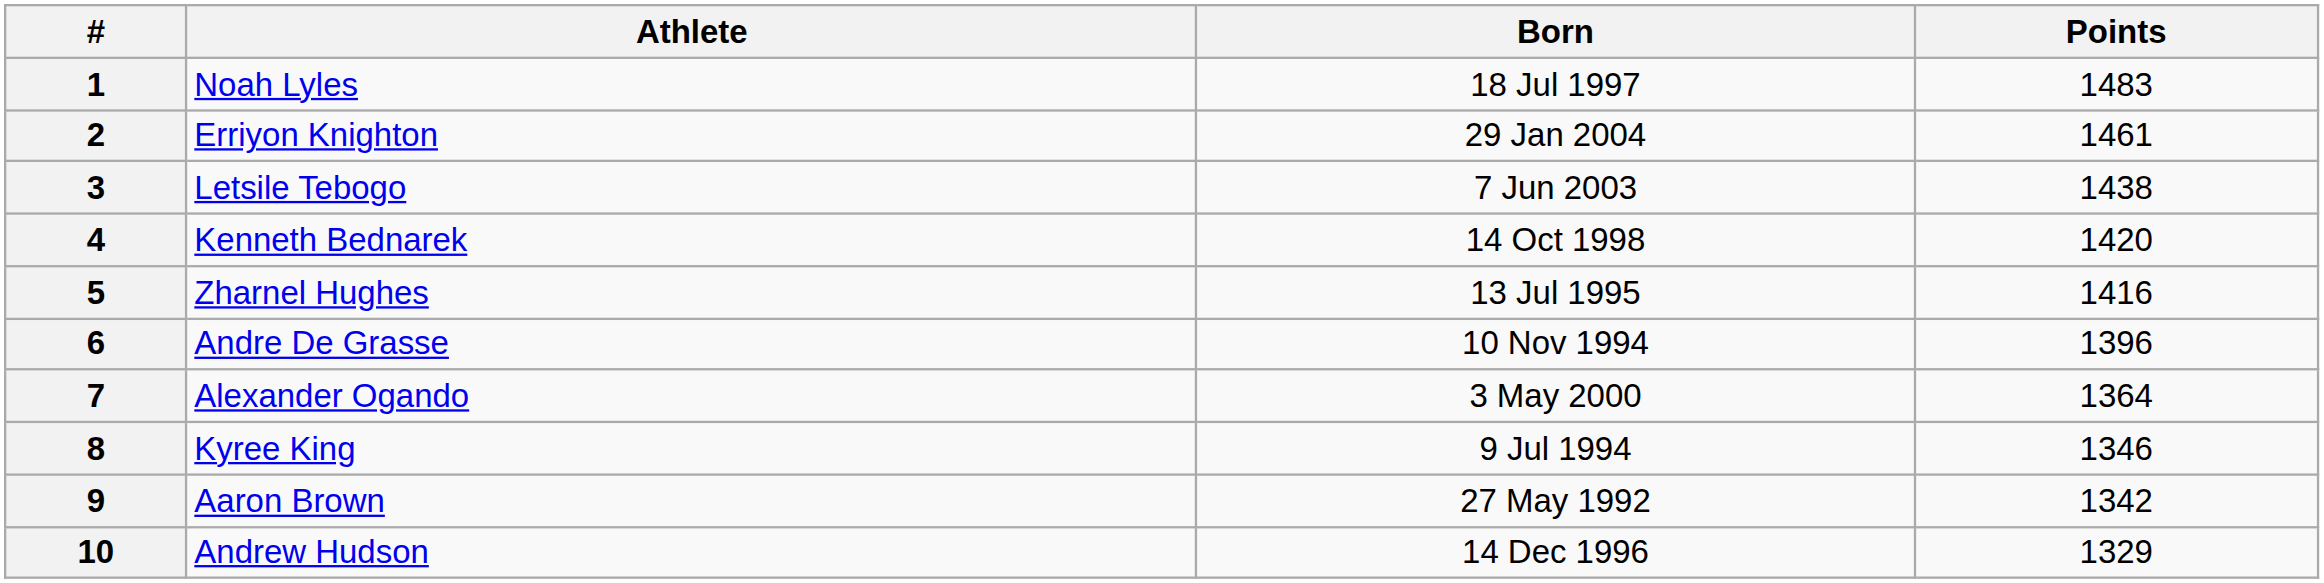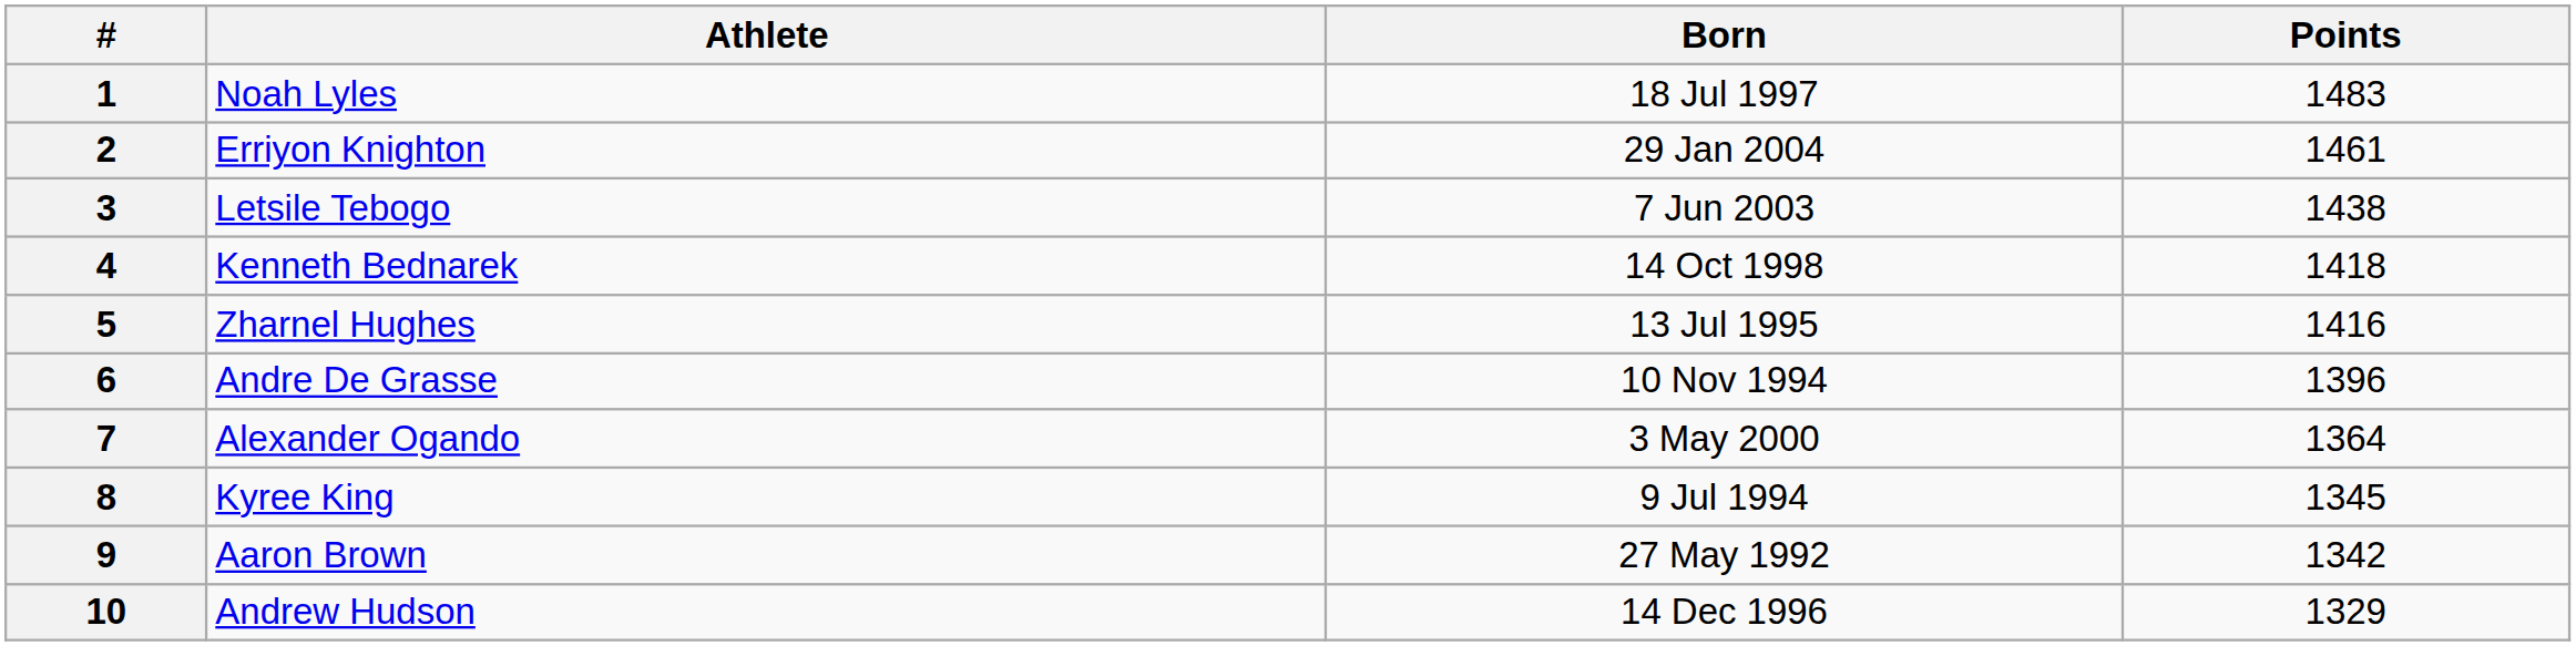4 | Points: 1420 -> 1418
8 | Points: 1346 -> 1345
